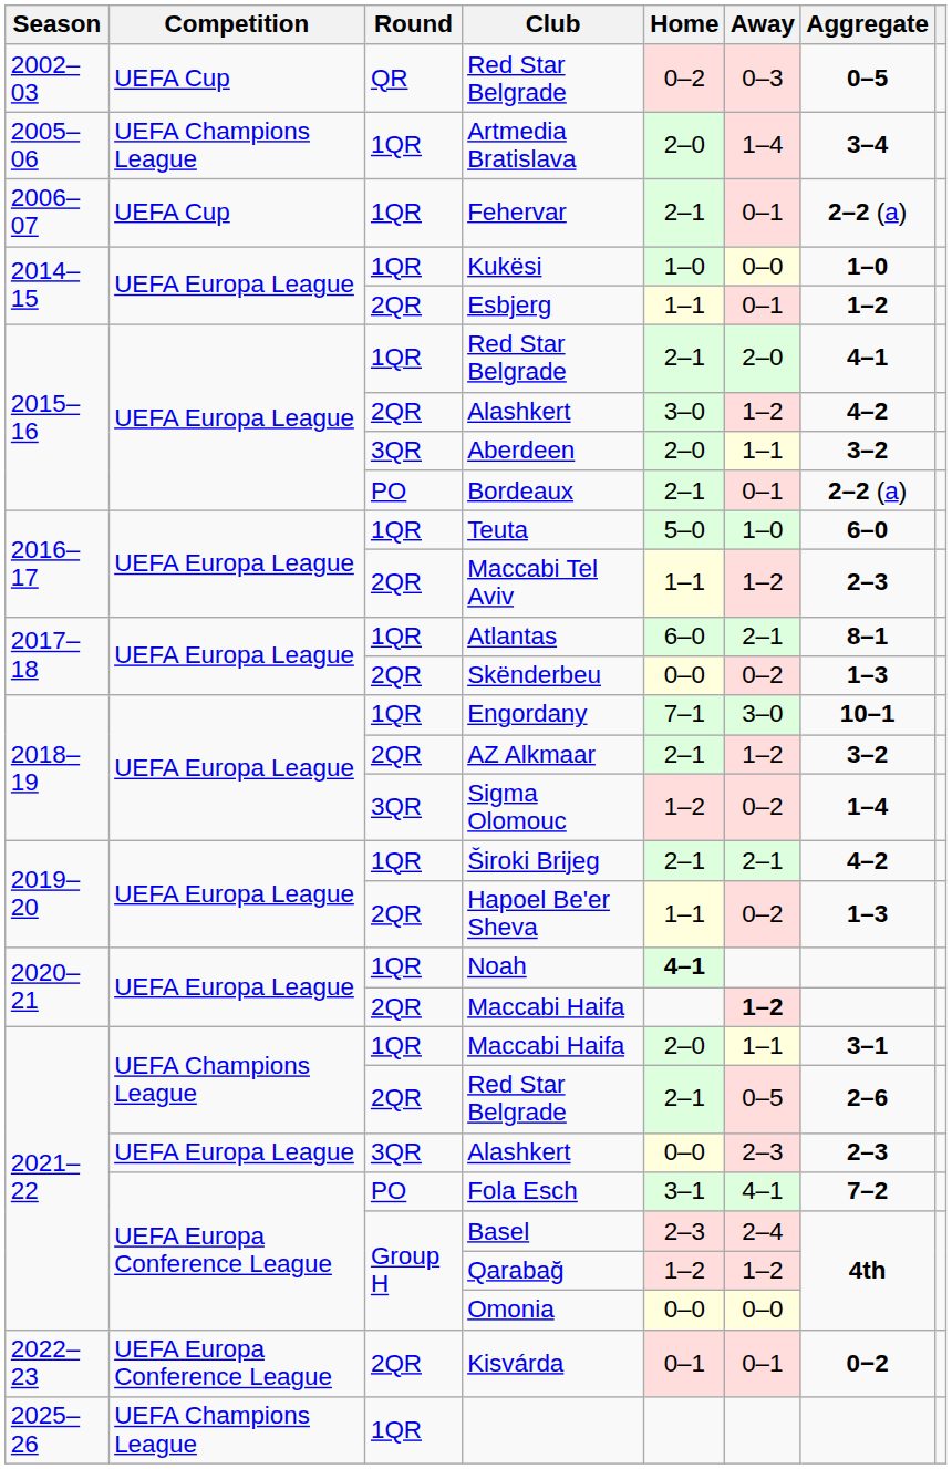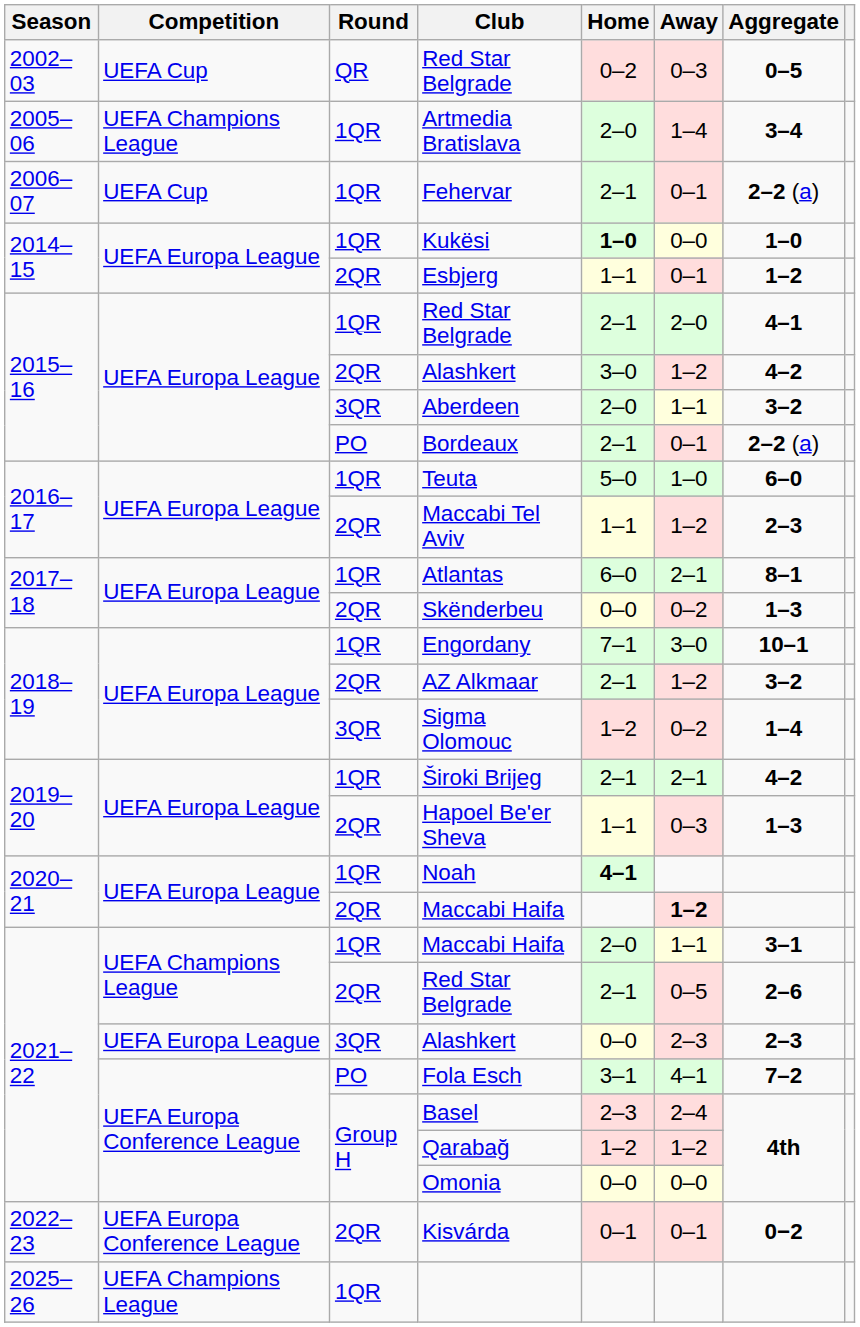Kukësi | Home: normal -> bold
Hapoel Be'er Sheva | Away: 0–2 -> 0–3
